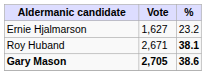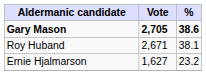rows swapped: Gary Mason <-> Ernie Hjalmarson
Roy Huband | %: bold -> normal
